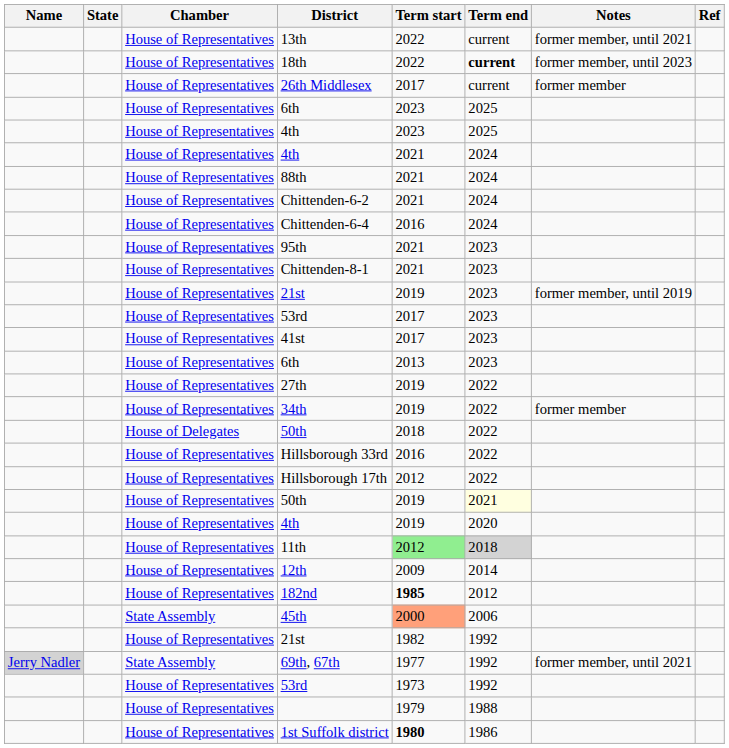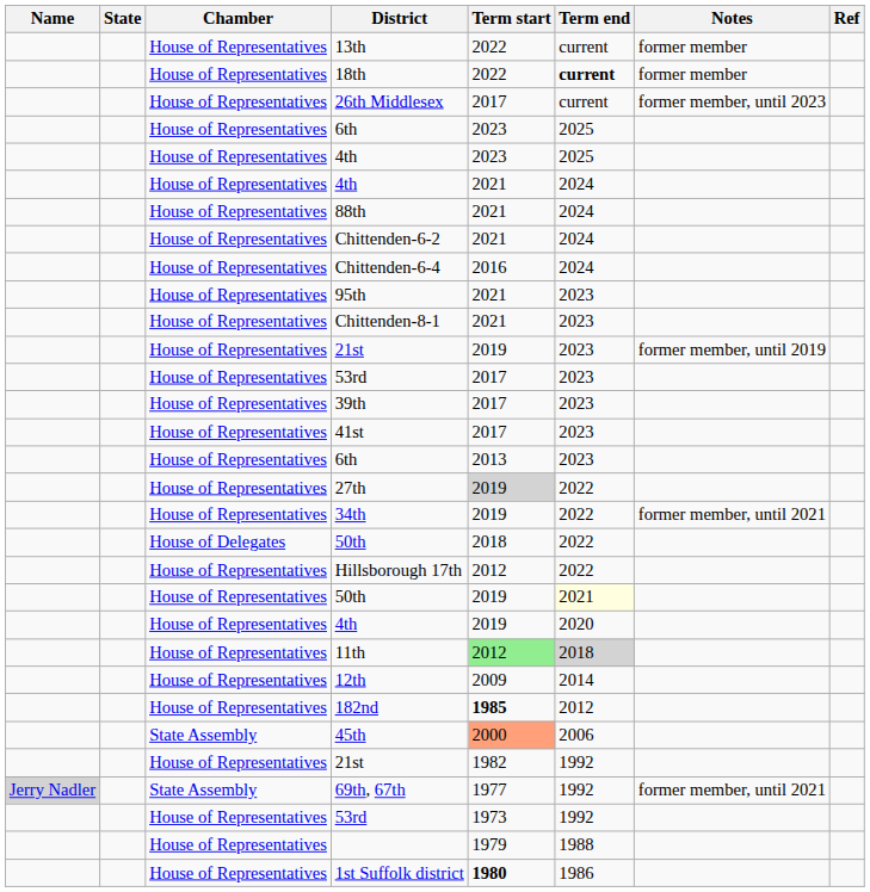13th | Notes: former member, until 2021 -> former member
18th | Notes: former member, until 2023 -> former member
26th Middlesex | Notes: former member -> former member, until 2023
+ row: House of Representatives | 39th | 2017 | 2023
27th | Term start: no background -> lightgrey background
34th | Notes: former member -> former member, until 2021
- row: House of Representatives | Hillsborough 33rd | 2016 | 2022
